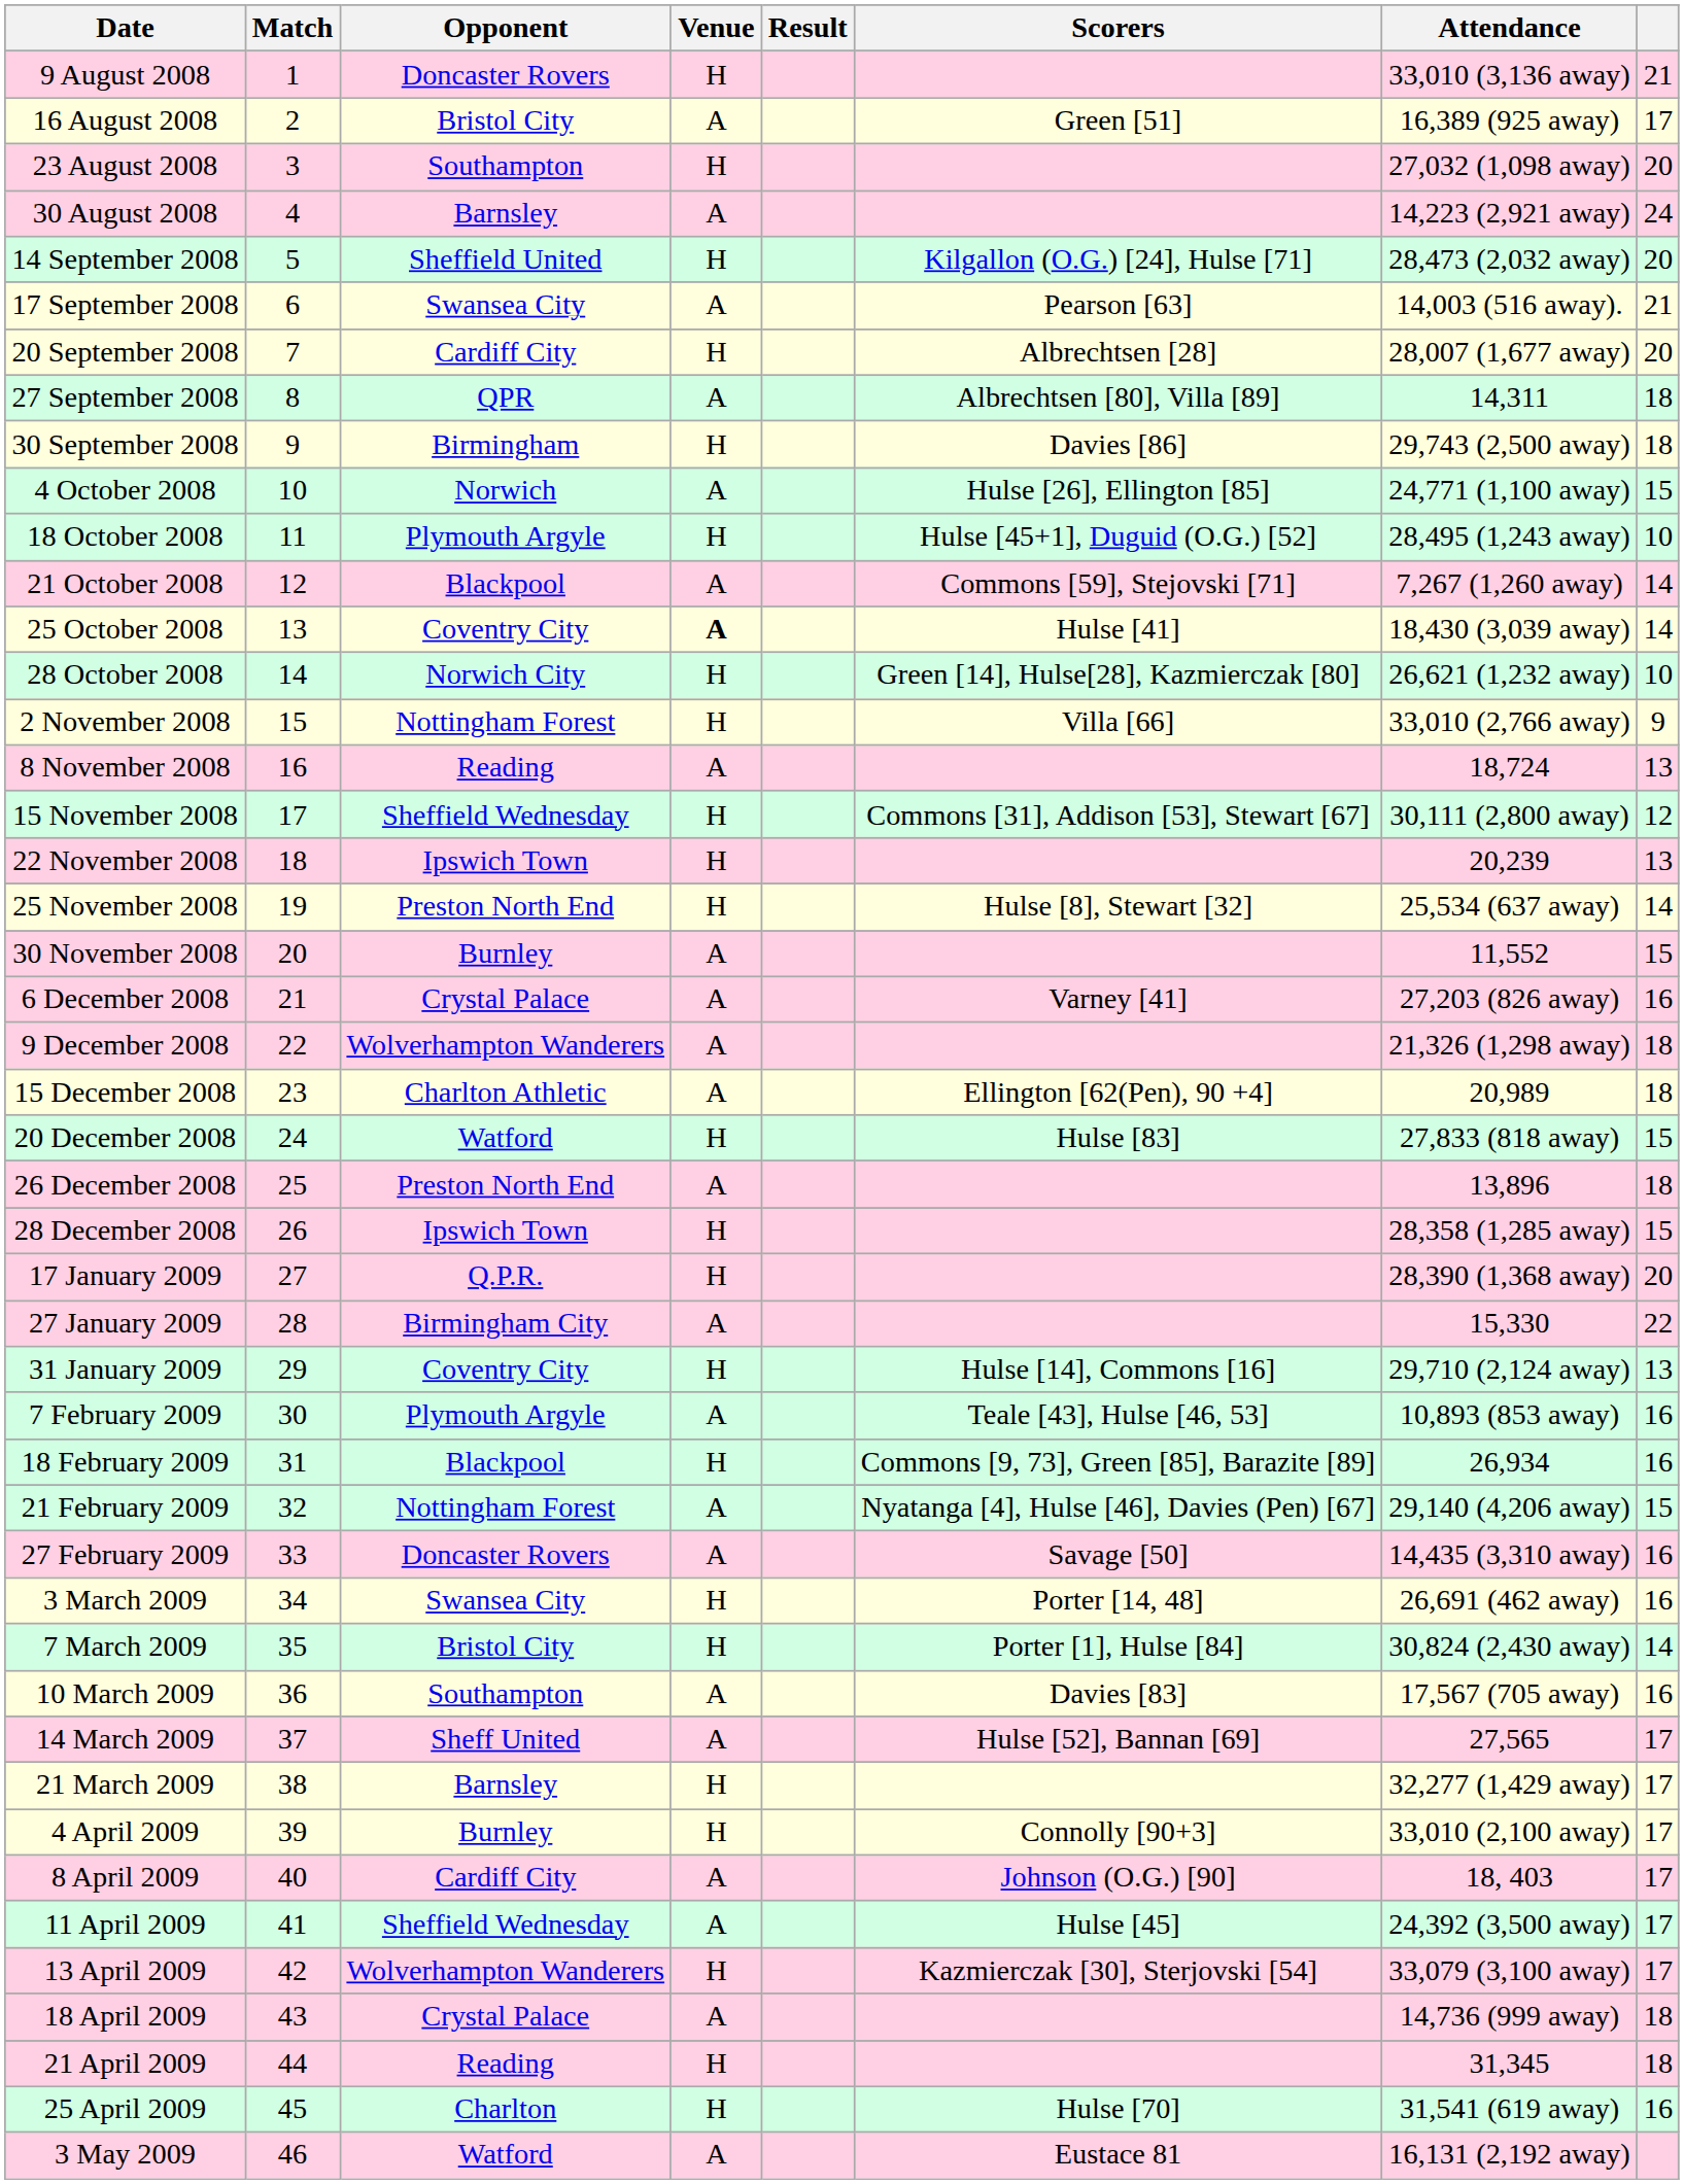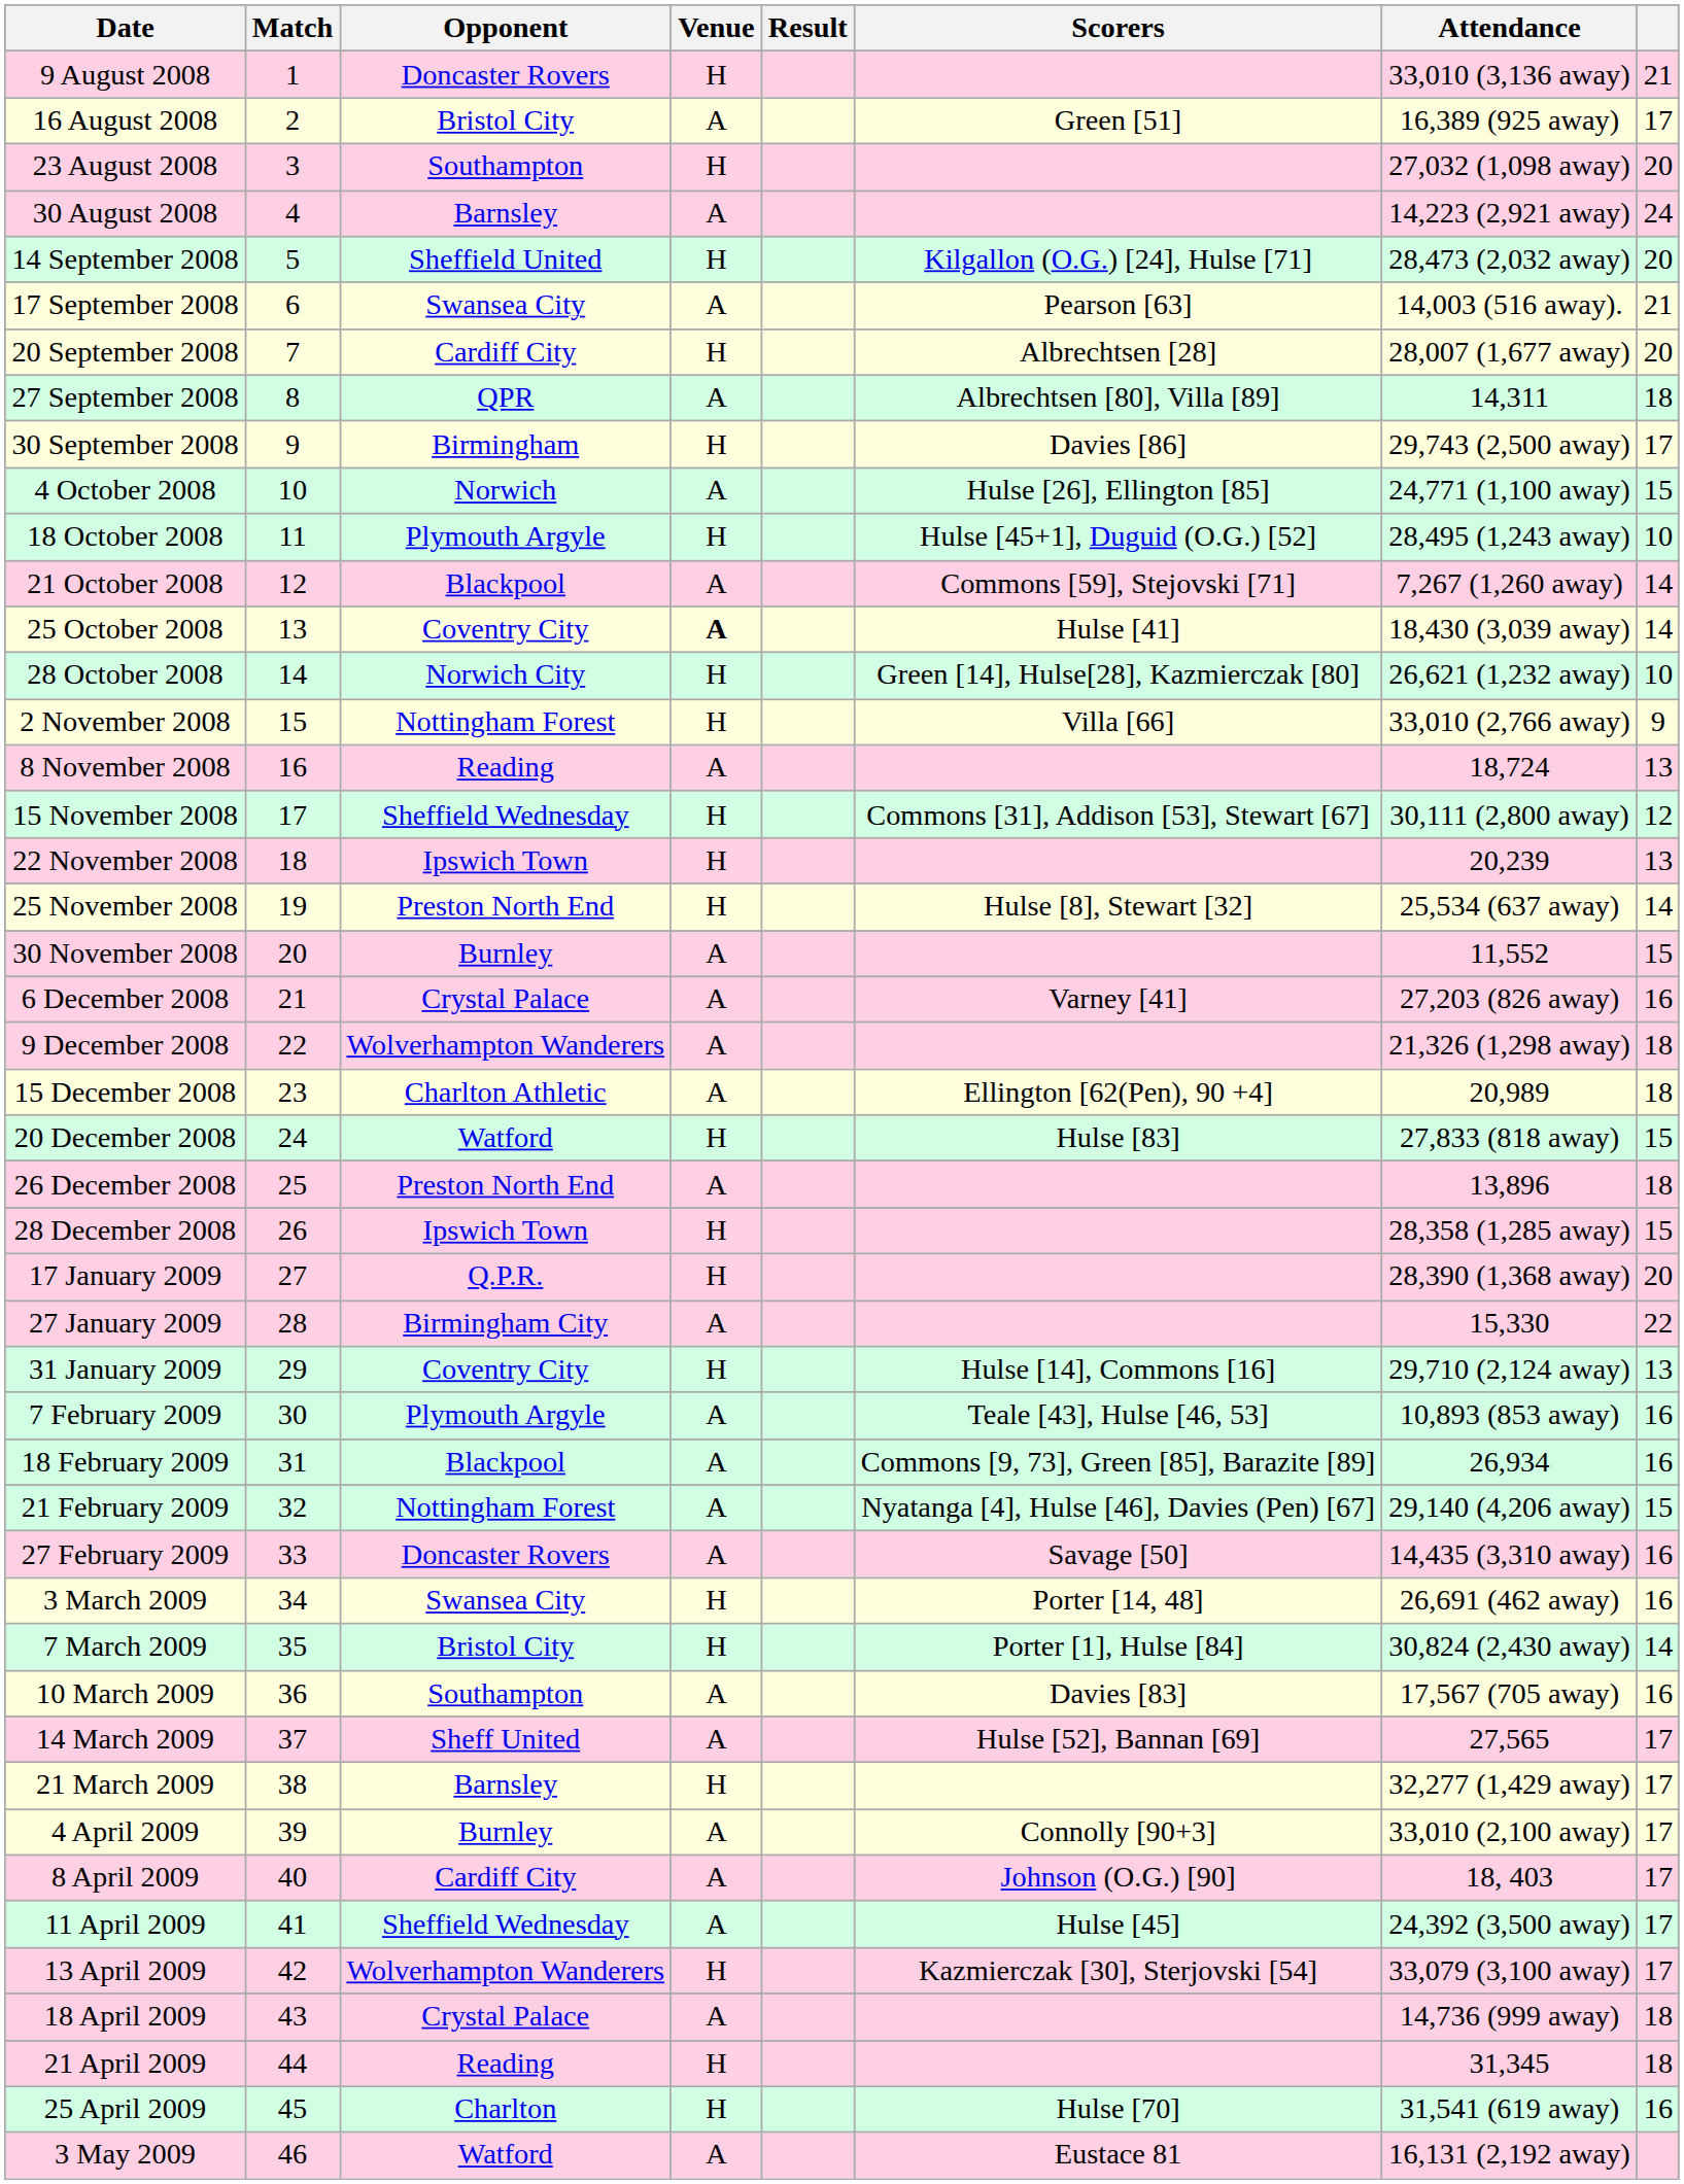30 September 2008 | column 8: 18 -> 17
18 February 2009 | Venue: H -> A
4 April 2009 | Venue: H -> A
